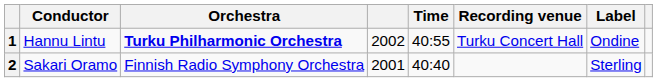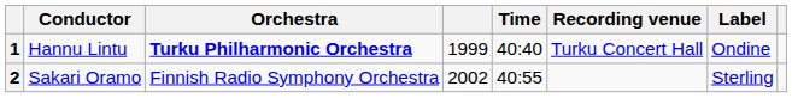1 | column 4: 2002 -> 1999
1 | Time: 40:55 -> 40:40
2 | column 4: 2001 -> 2002
2 | Time: 40:40 -> 40:55
